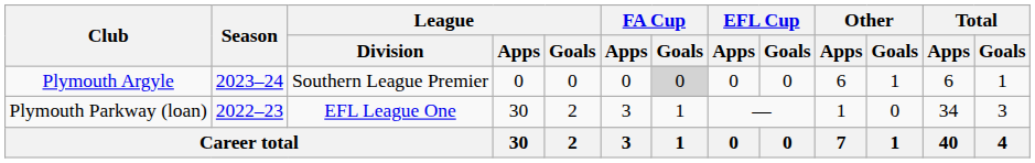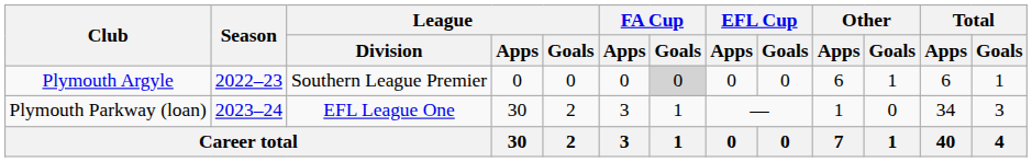Plymouth Argyle | Season: 2023–24 -> 2022–23
Plymouth Parkway (loan) | Season: 2022–23 -> 2023–24
